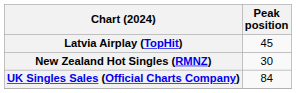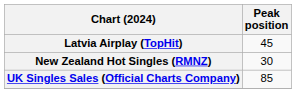UK Singles Sales (Official Charts Company) | Peak position: 84 -> 85
